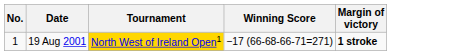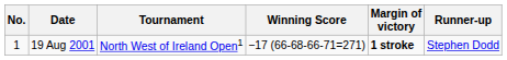+ column: Runner-up | Stephen Dodd
19 Aug 2001 | Tournament: gold background -> no background
